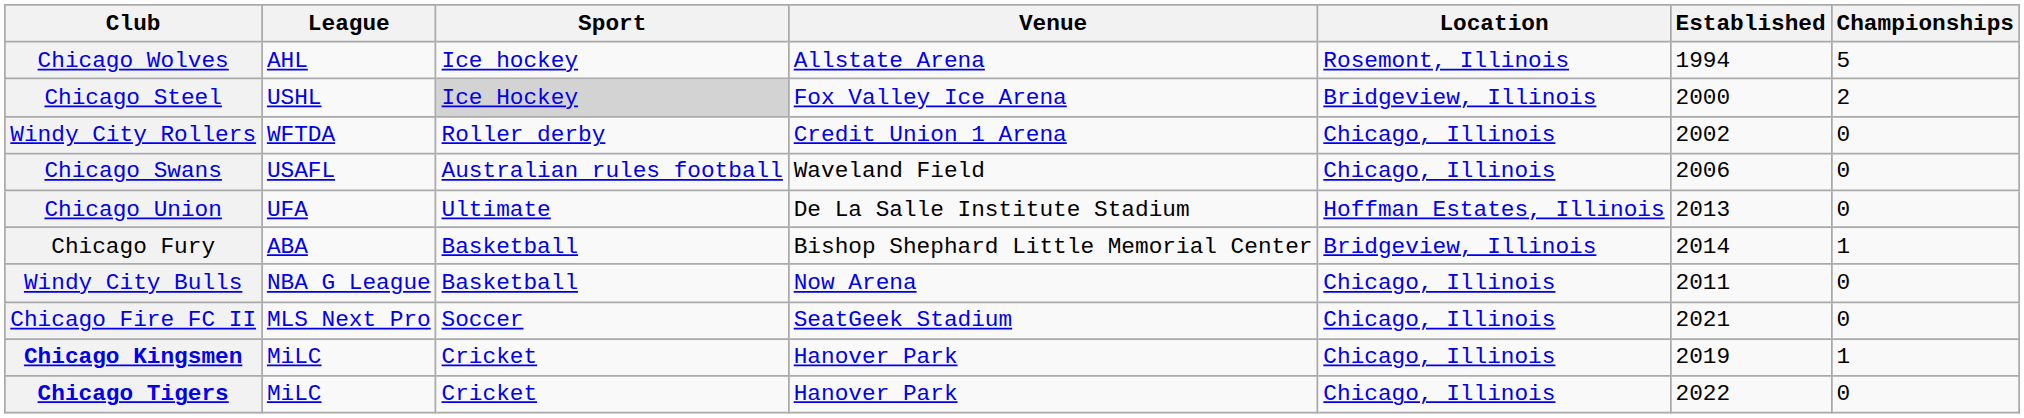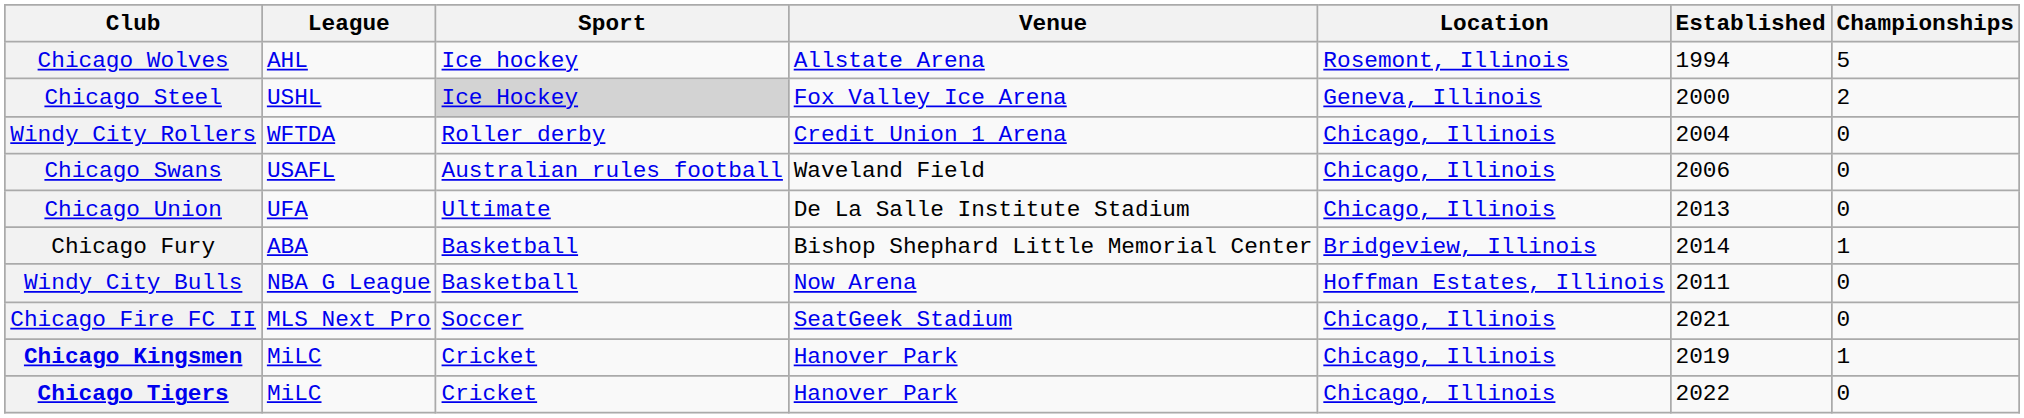Chicago Steel | Location: Bridgeview, Illinois -> Geneva, Illinois
Windy City Rollers | Established: 2002 -> 2004
Chicago Union | Location: Hoffman Estates, Illinois -> Chicago, Illinois
Windy City Bulls | Location: Chicago, Illinois -> Hoffman Estates, Illinois
